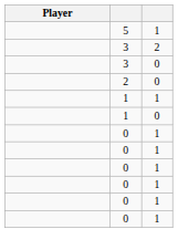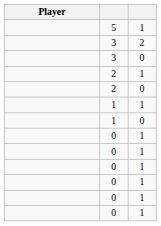+ row: 2 | 1
